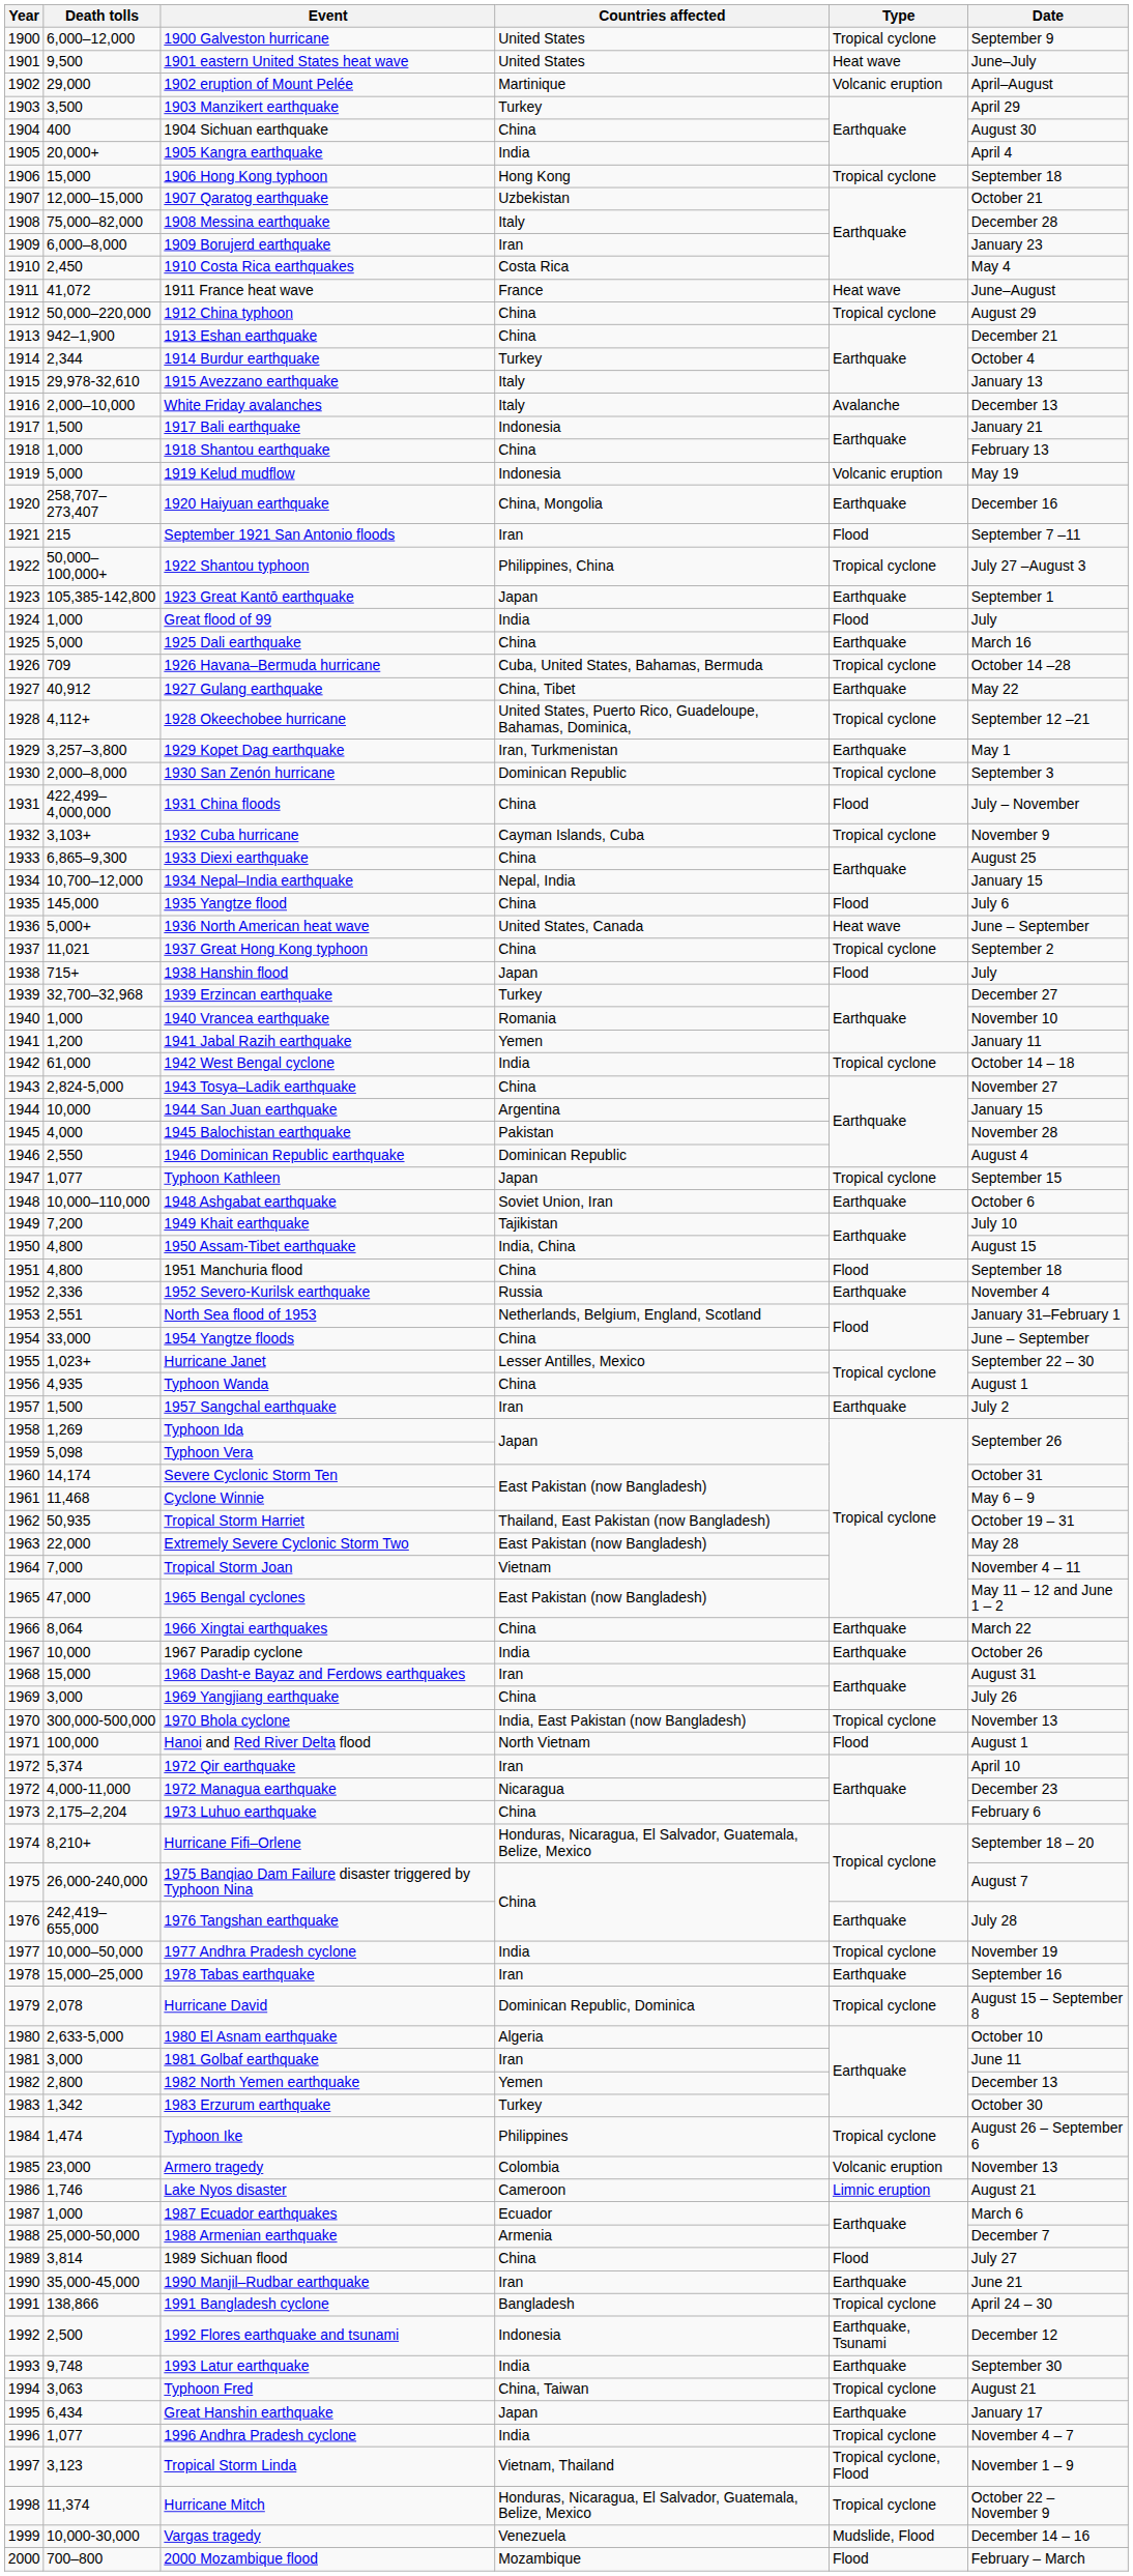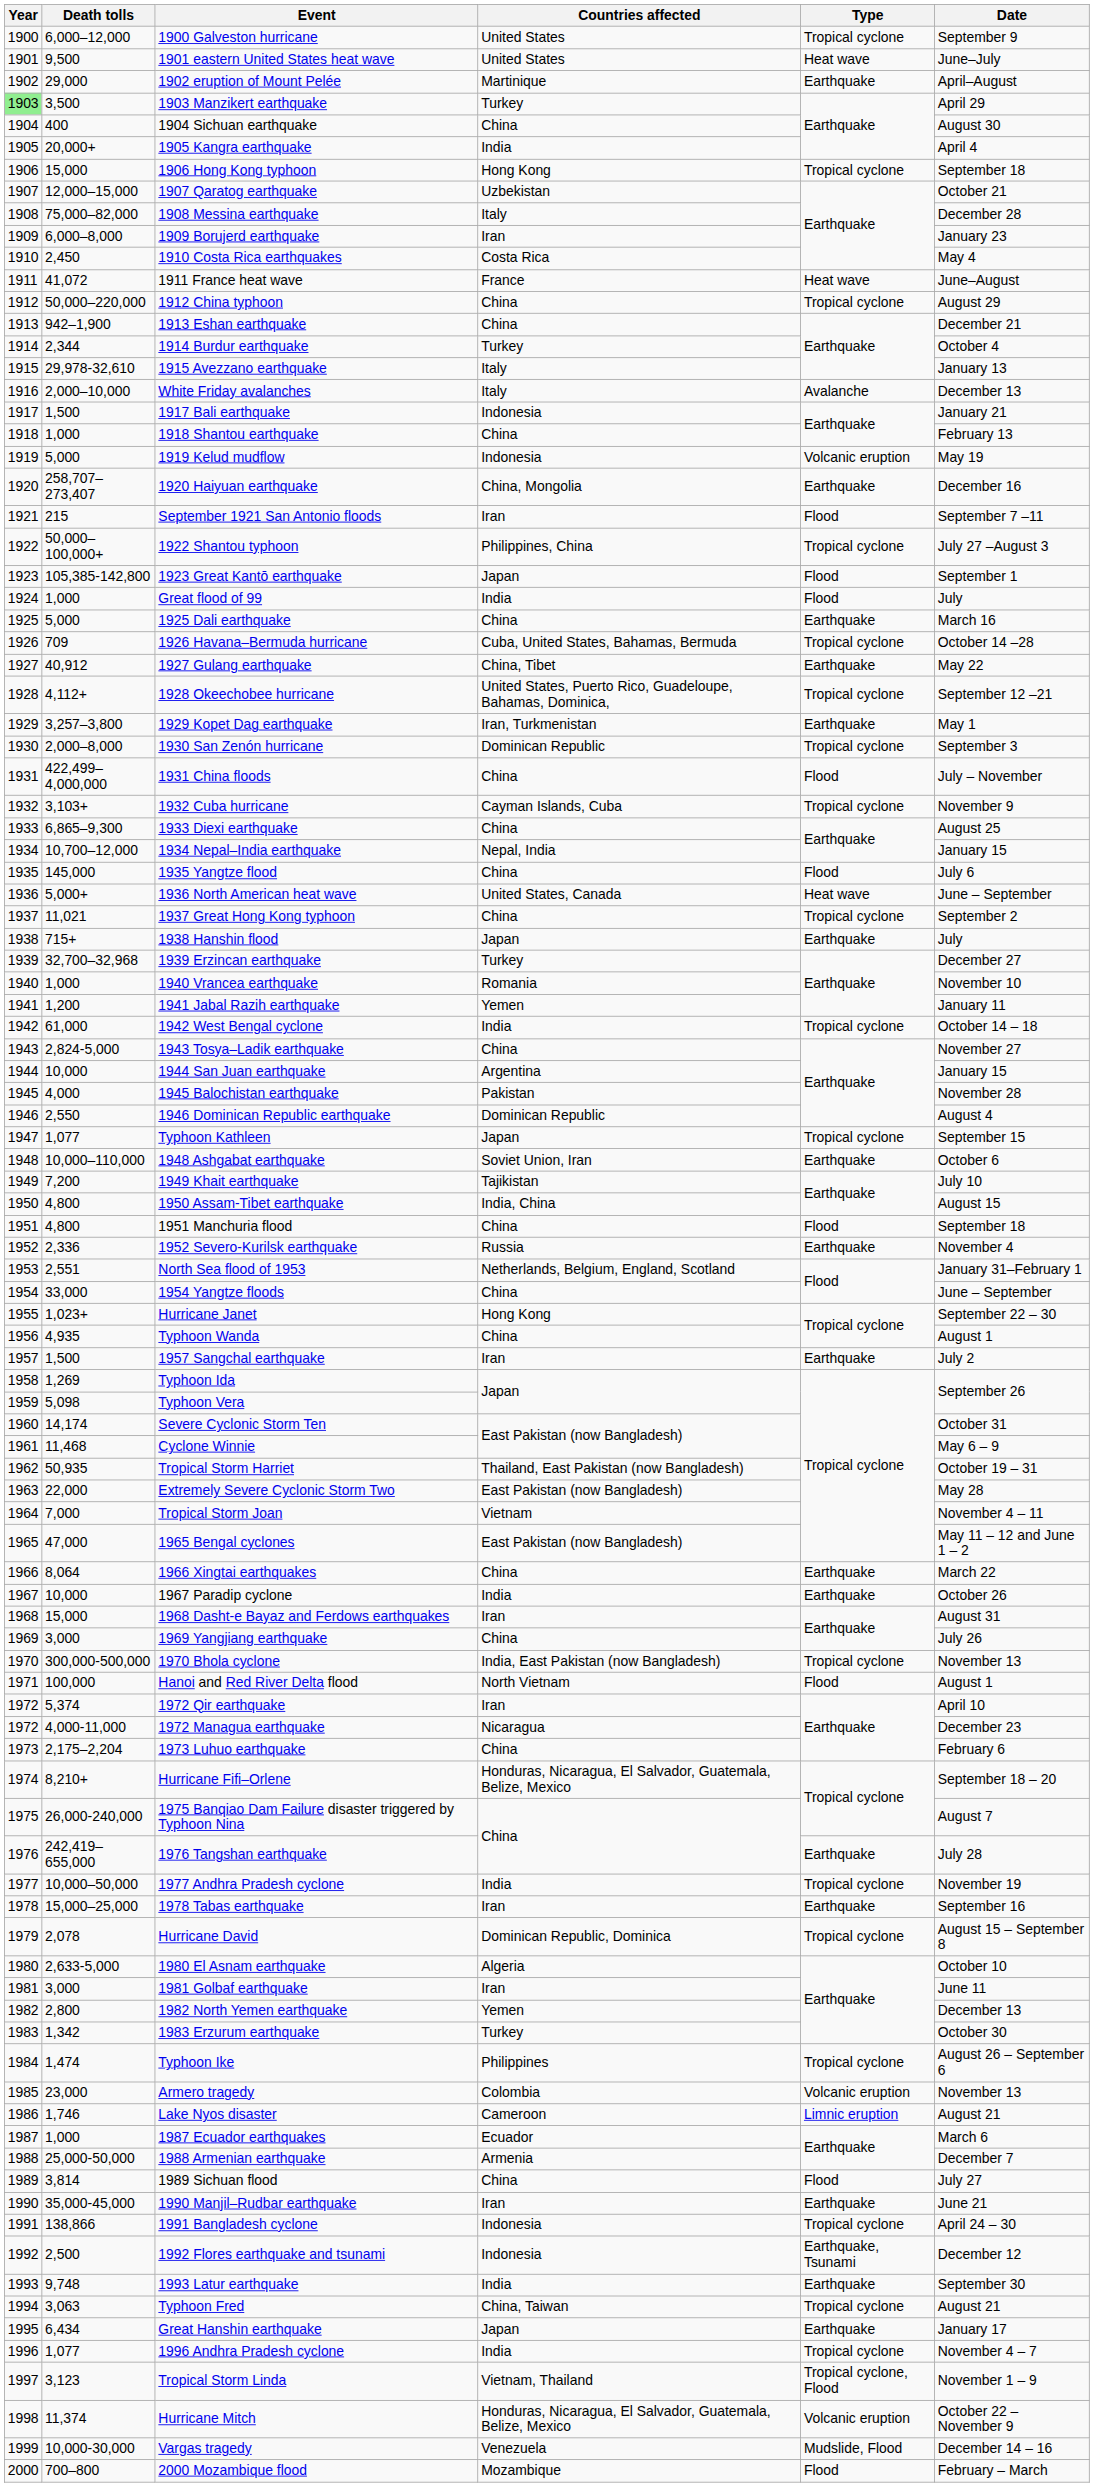1902 eruption of Mount Pelée | Type: Volcanic eruption -> Earthquake
1903 Manzikert earthquake | Year: no background -> lightgreen background
1923 Great Kantō earthquake | Type: Earthquake -> Flood
1938 Hanshin flood | Type: Flood -> Earthquake
Hurricane Janet | Countries affected: Lesser Antilles, Mexico -> Hong Kong
1991 Bangladesh cyclone | Countries affected: Bangladesh -> Indonesia
Hurricane Mitch | Type: Tropical cyclone -> Volcanic eruption
